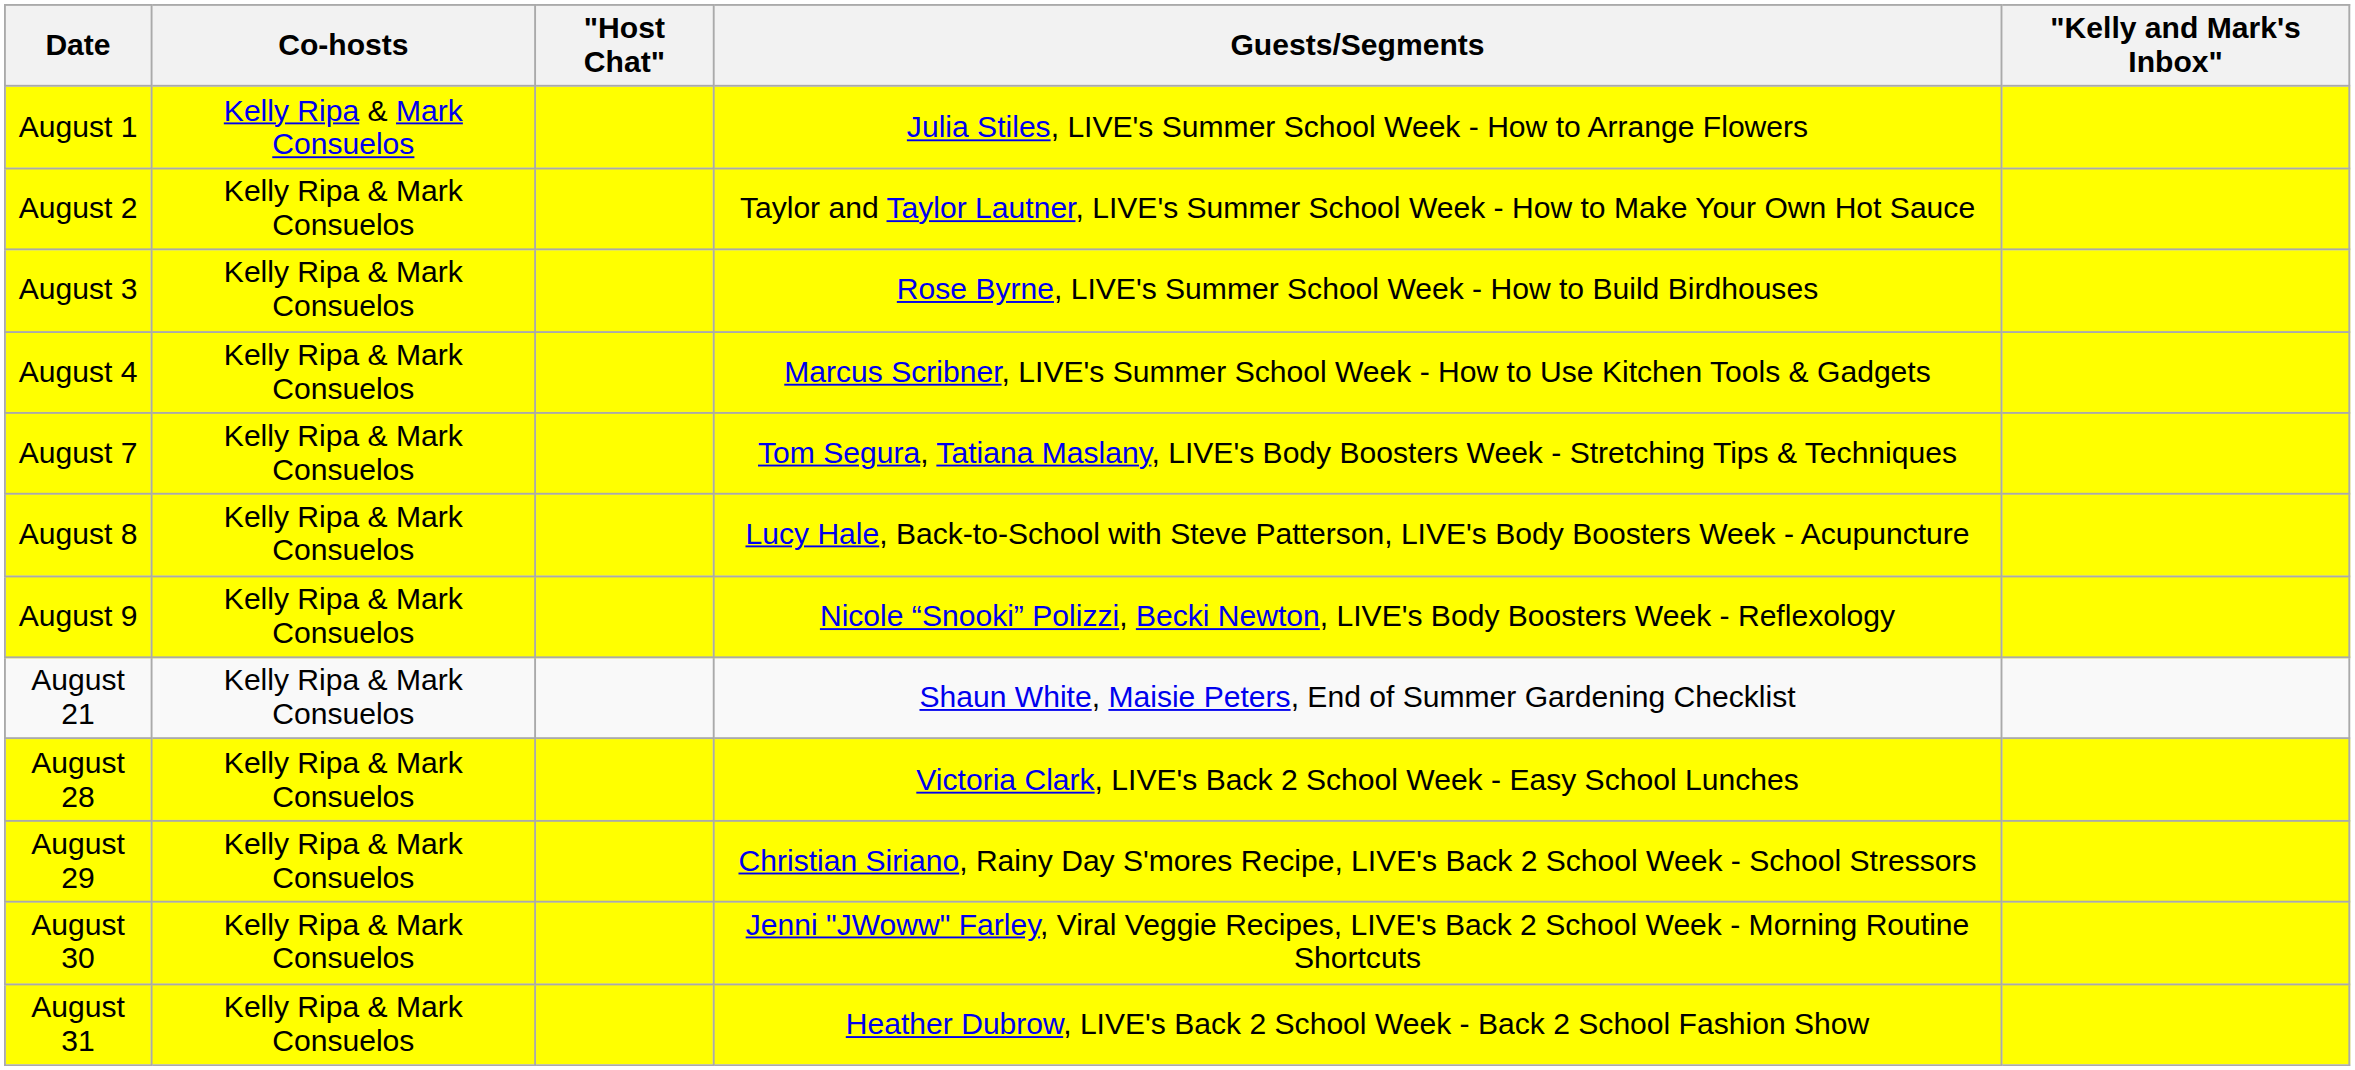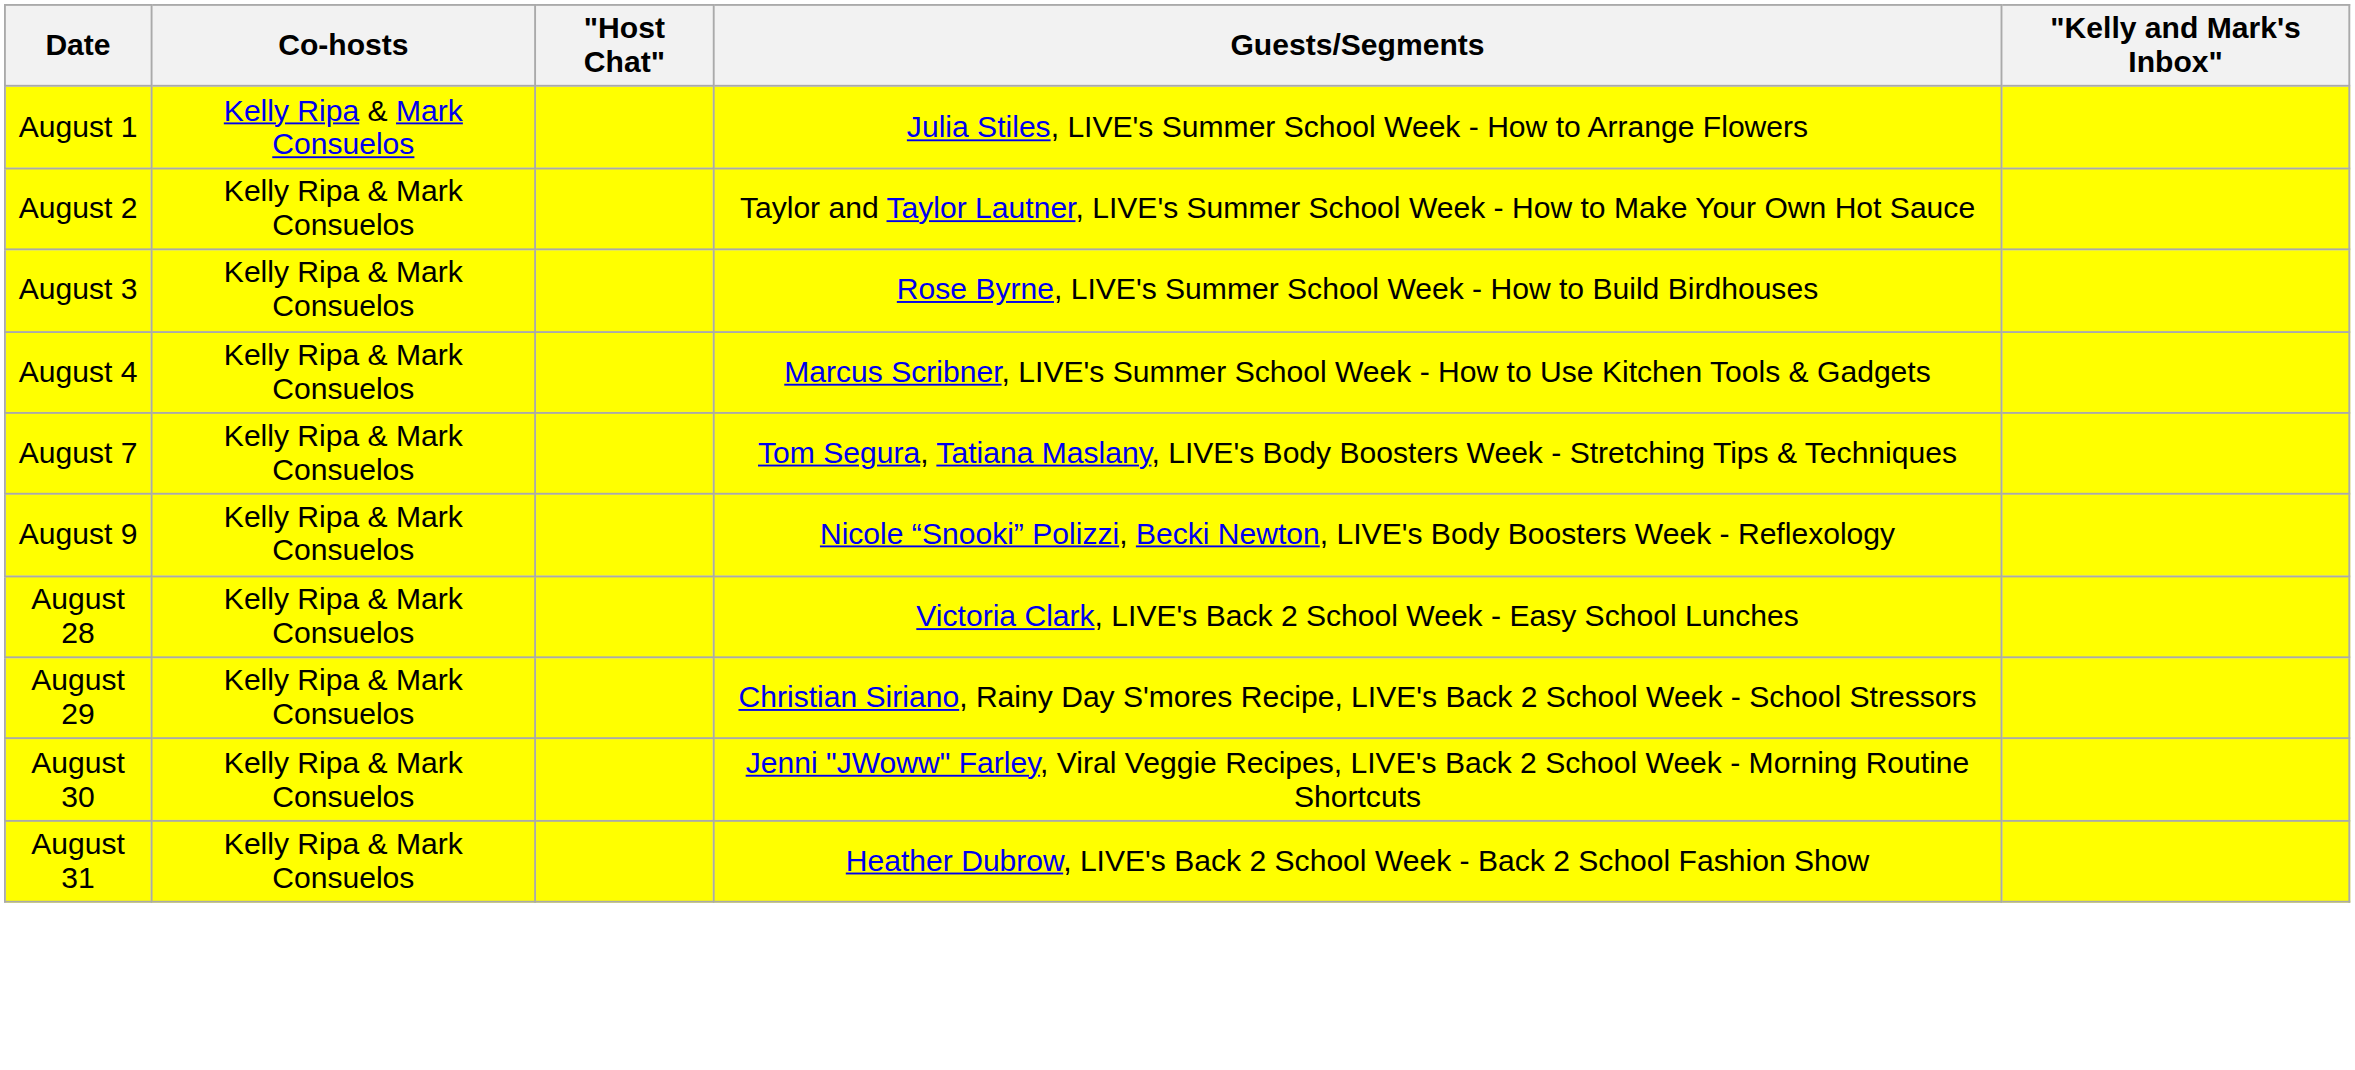- row: August 8 | Kelly Ripa & Mark Consuelos | Lucy Hale, Back-to-School with Steve Patterson, LIVE's Body Boosters Week - Acupuncture
- row: August 21 | Kelly Ripa & Mark Consuelos | Shaun White, Maisie Peters, End of Summer Gardening Checklist
